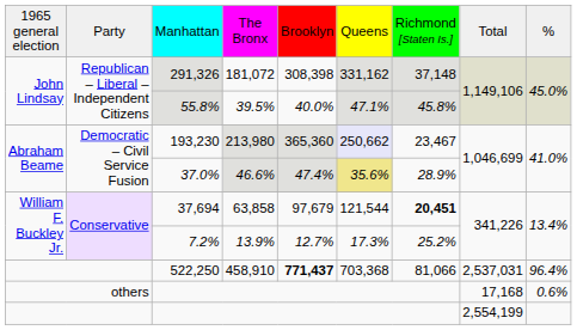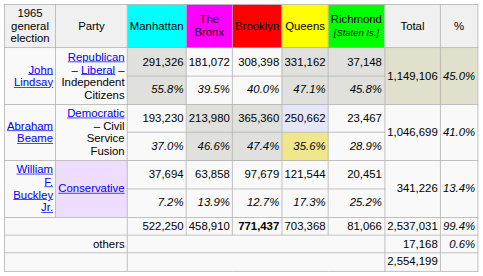37,694 | column 7: bold -> normal
522,250 | column 9: 96.4% -> 99.4%
